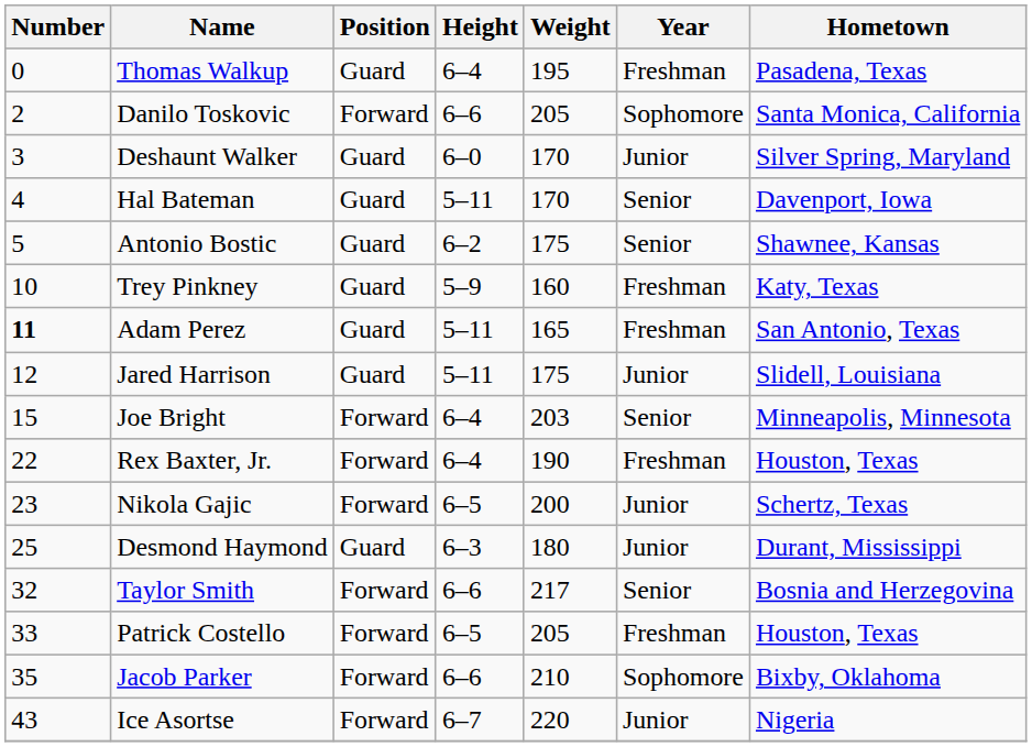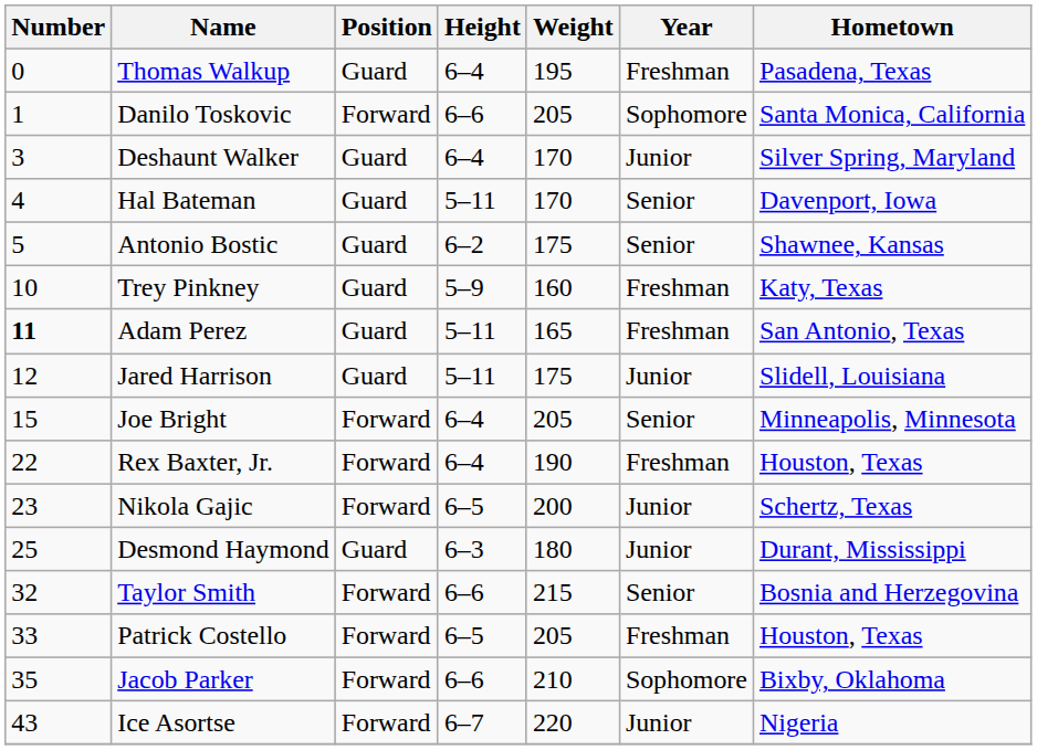Danilo Toskovic | Number: 2 -> 1
Deshaunt Walker | Height: 6–0 -> 6–4
Joe Bright | Weight: 203 -> 205
Taylor Smith | Weight: 217 -> 215
